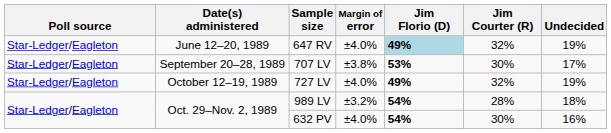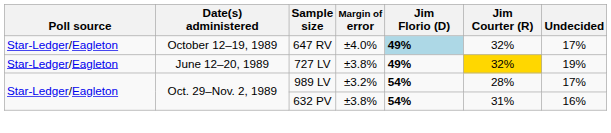647 RV | Date(s) administered: June 12–20, 1989 -> October 12–19, 1989
647 RV | Undecided: 19% -> 17%
- row: Star-Ledger/Eagleton | September 20–28, 1989 | 707 LV | ±3.8% | 53% | 30% | 17%
727 LV | Date(s) administered: October 12–19, 1989 -> June 12–20, 1989
727 LV | Margin of error: ±4.0% -> ±3.8%
727 LV | Jim Courter (R): no background -> gold background
989 LV | Undecided: 18% -> 17%
632 PV | Margin of error: ±4.0% -> ±3.8%
632 PV | Jim Courter (R): 30% -> 31%
